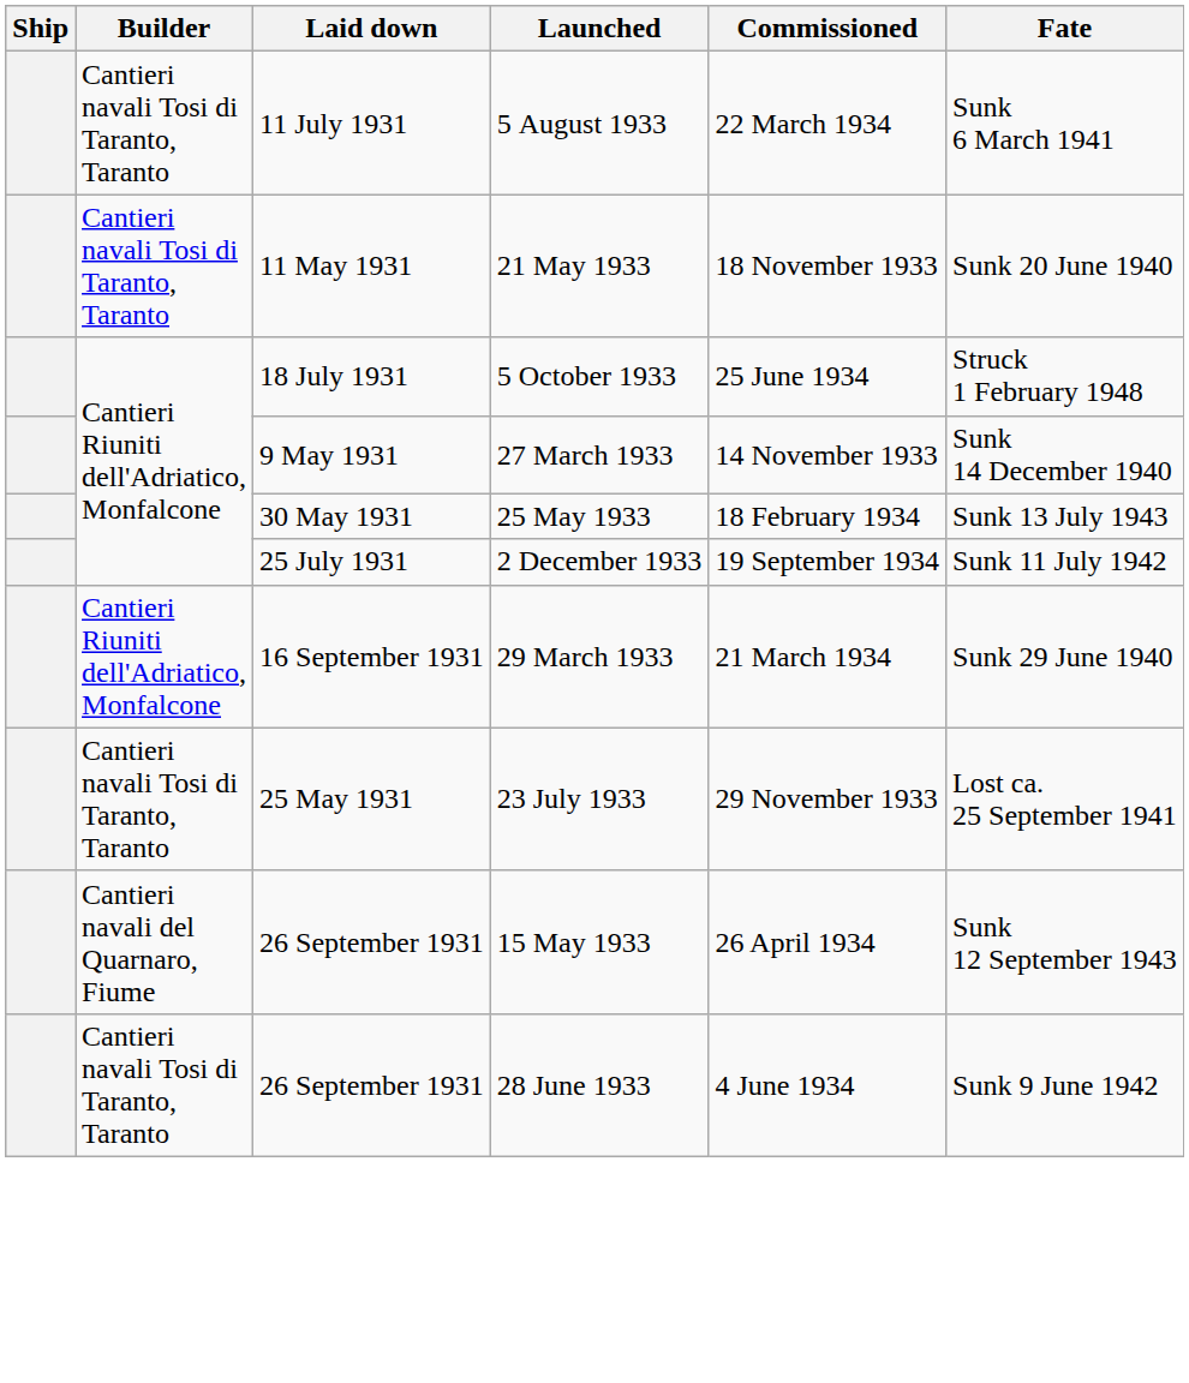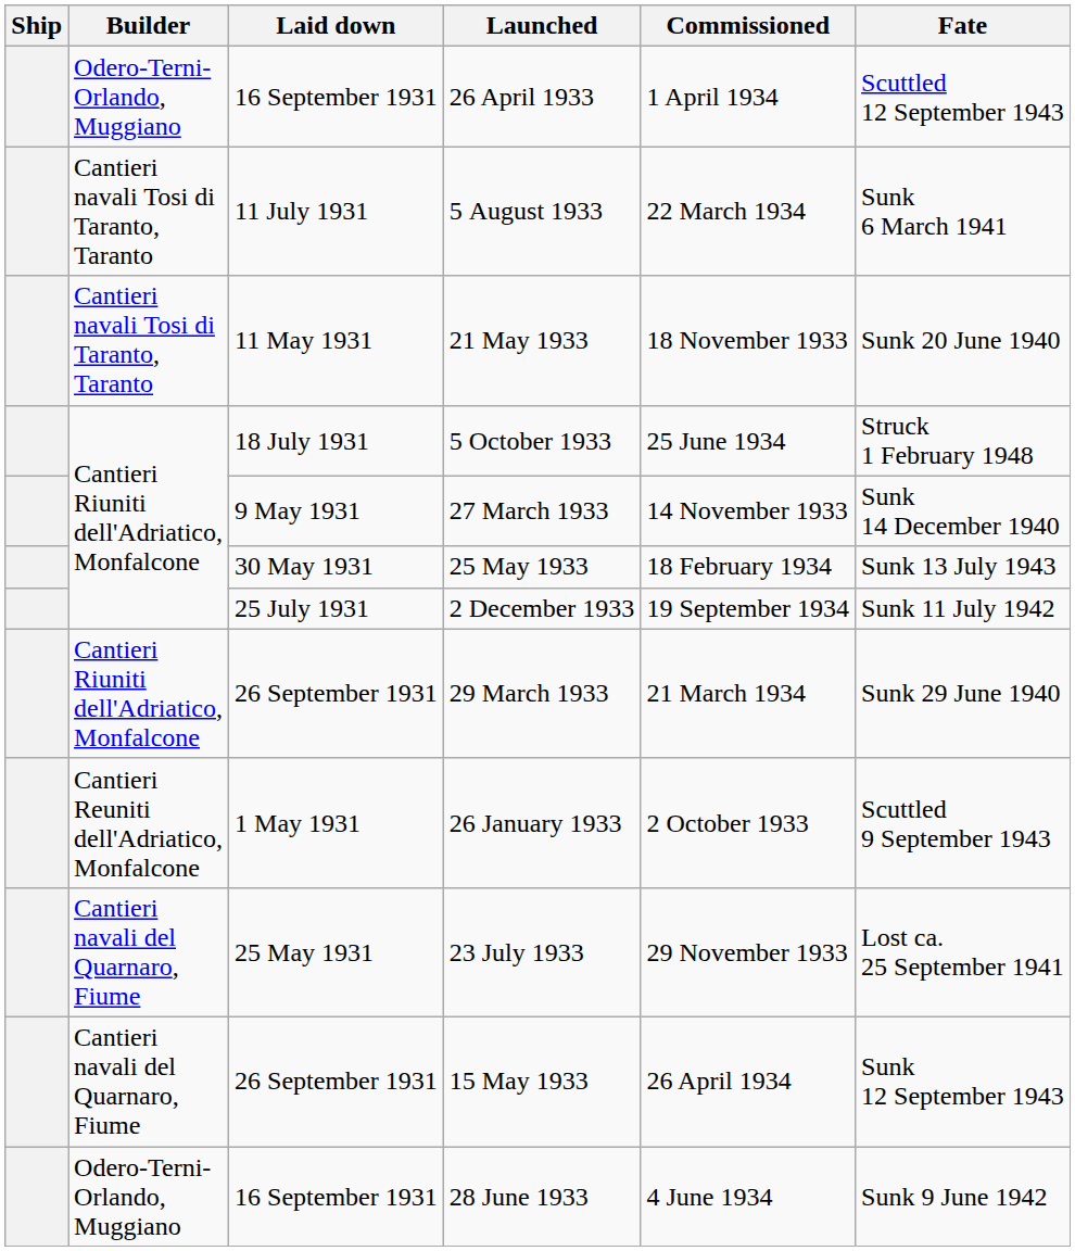+ row: Odero-Terni-Orlando, Muggiano | 16 September 1931 | 26 April 1933 | 1 April 1934 | Scuttled 12 September 1943
29 March 1933 | Laid down: 16 September 1931 -> 26 September 1931
+ row: Cantieri Reuniti dell'Adriatico, Monfalcone | 1 May 1931 | 26 January 1933 | 2 October 1933 | Scuttled 9 September 1943
23 July 1933 | Builder: Cantieri navali Tosi di Taranto, Taranto -> Cantieri navali del Quarnaro, Fiume
28 June 1933 | Builder: Cantieri navali Tosi di Taranto, Taranto -> Odero-Terni-Orlando, Muggiano
28 June 1933 | Laid down: 26 September 1931 -> 16 September 1931
